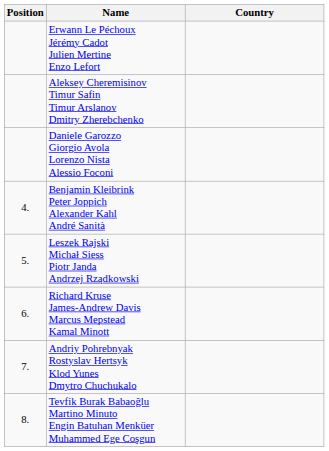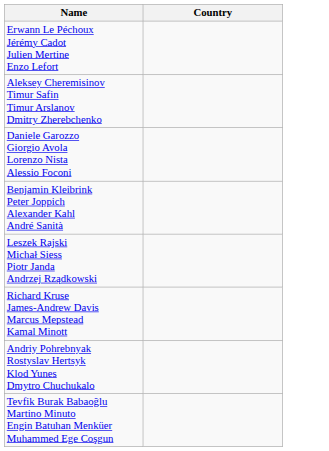- column: Position | 4. | 5. | 6. | 7. | 8.
